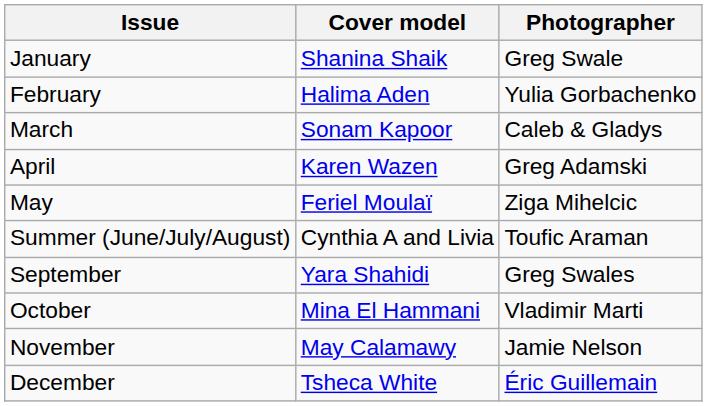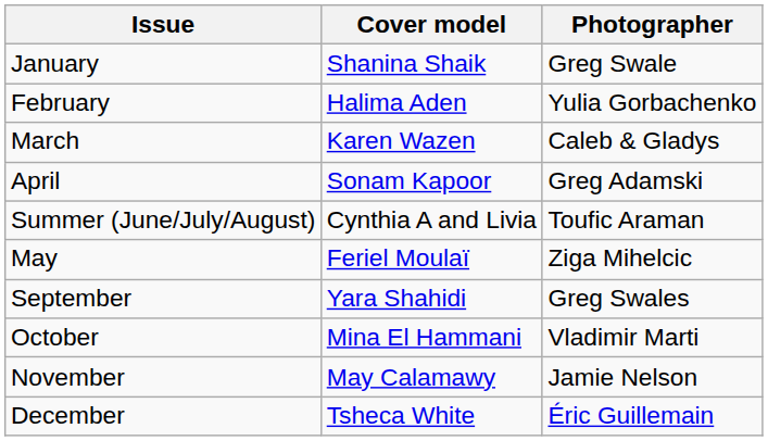March | Cover model: Sonam Kapoor -> Karen Wazen
April | Cover model: Karen Wazen -> Sonam Kapoor
rows swapped: May <-> Summer (June/July/August)
